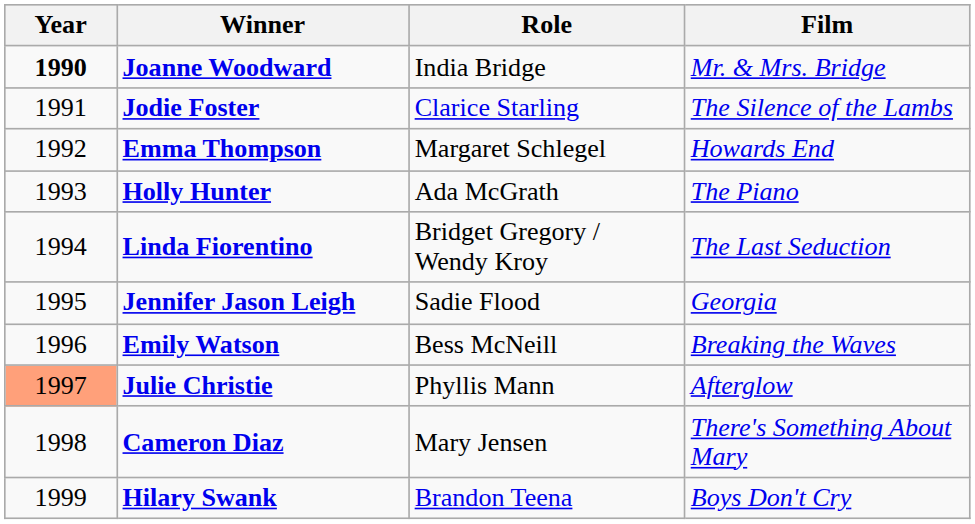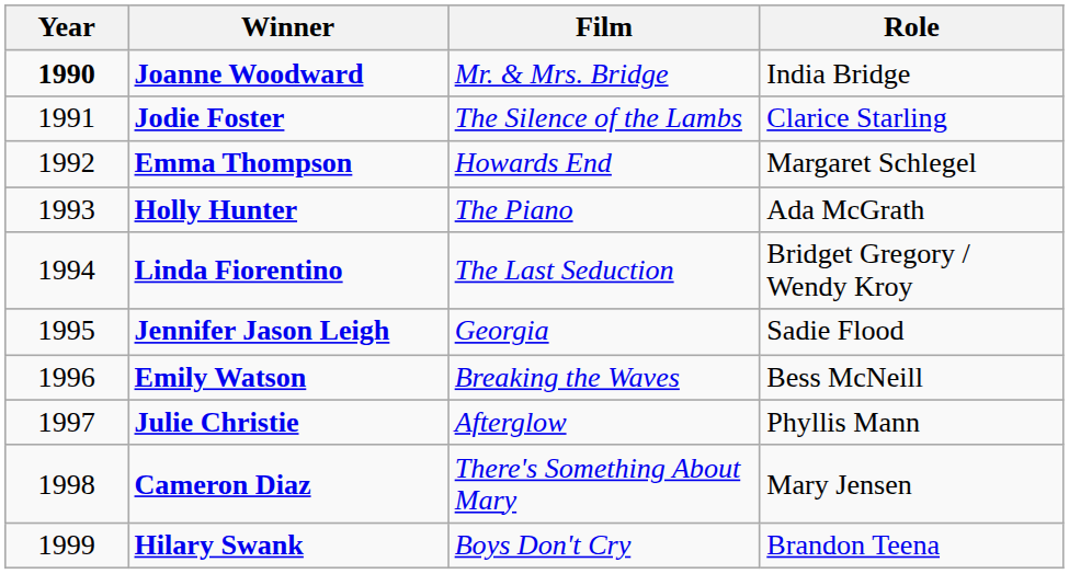columns swapped: Film <-> Role
Julie Christie | Year: lightsalmon background -> no background
